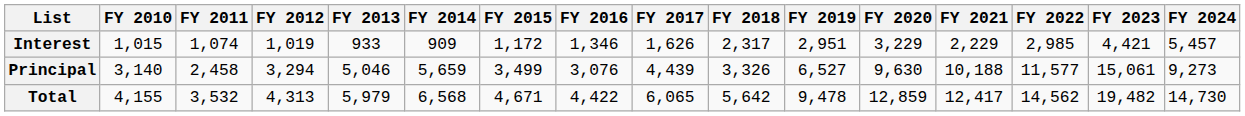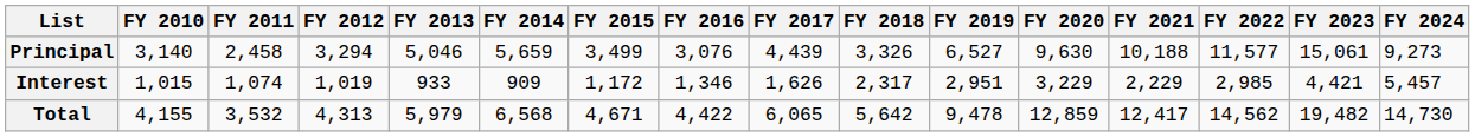rows swapped: Principal <-> Interest
